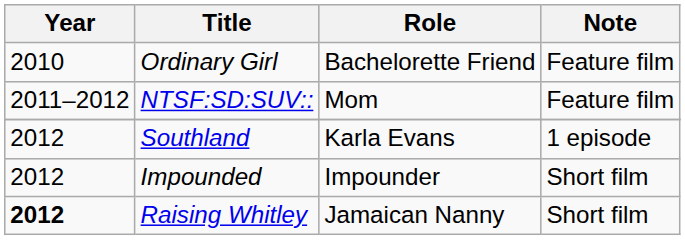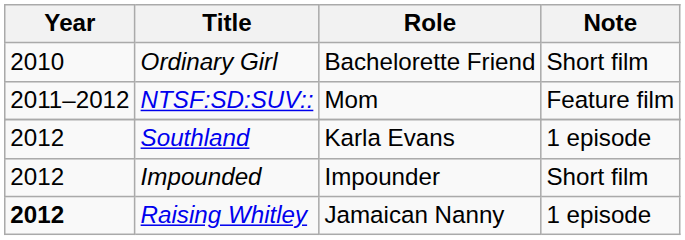Ordinary Girl | Note: Feature film -> Short film
Raising Whitley | Note: Short film -> 1 episode
